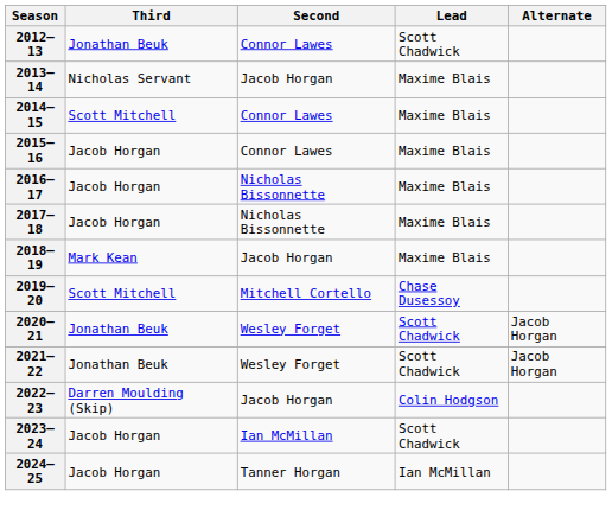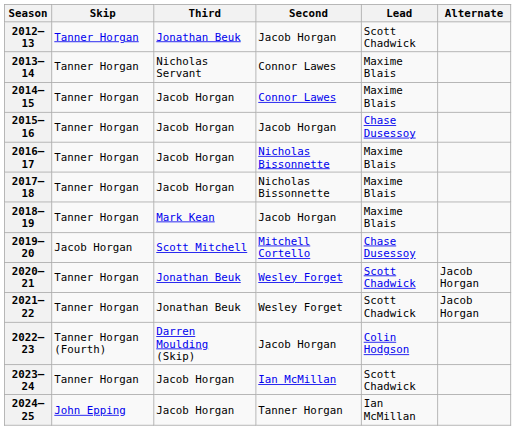+ column: Skip | Tanner Horgan | Tanner Horgan | Tanner Horgan | Tanner Horgan | Tanner Horgan | Tanner Horgan | Tanner Horgan | Jacob Horgan | Tanner Horgan | Tanner Horgan | Tanner Horgan (Fourth) | Tanner Horgan | John Epping
2012–13 | Second: Connor Lawes -> Jacob Horgan
2013–14 | Second: Jacob Horgan -> Connor Lawes
2014–15 | Third: Scott Mitchell -> Jacob Horgan
2015–16 | Second: Connor Lawes -> Jacob Horgan
2015–16 | Lead: Maxime Blais -> Chase Dusessoy
